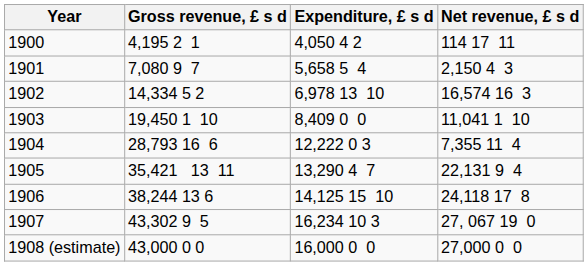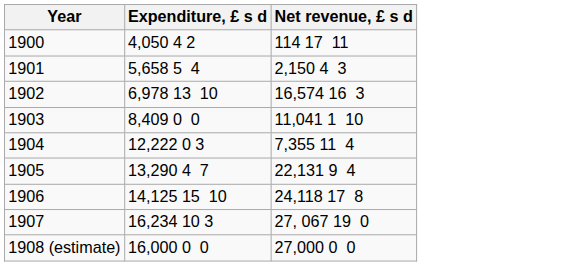- column: Gross revenue, £ s d | 4,195 2 1 | 7,080 9 7 | 14,334 5 2 | 19,450 1 10 | 28,793 16 6 | 35,421 13 11 | 38,244 13 6 | 43,302 9 5 | 43,000 0 0
